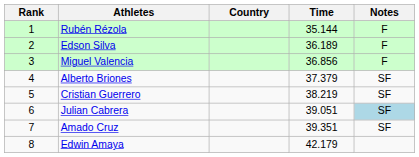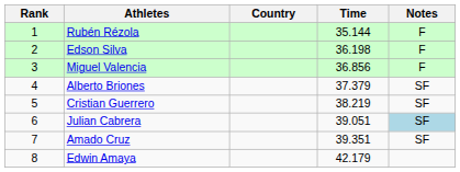Edson Silva | Time: 36.189 -> 36.198
